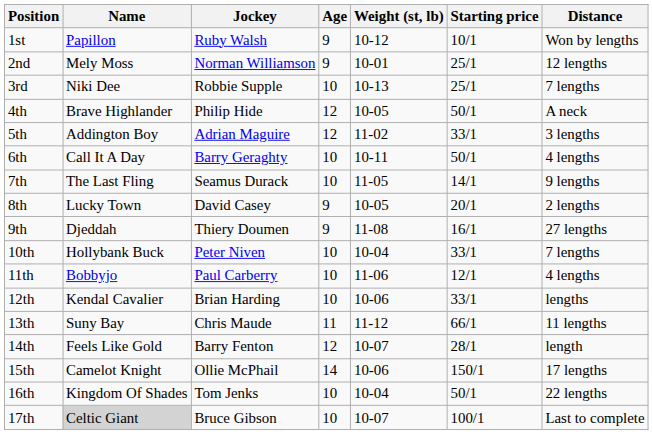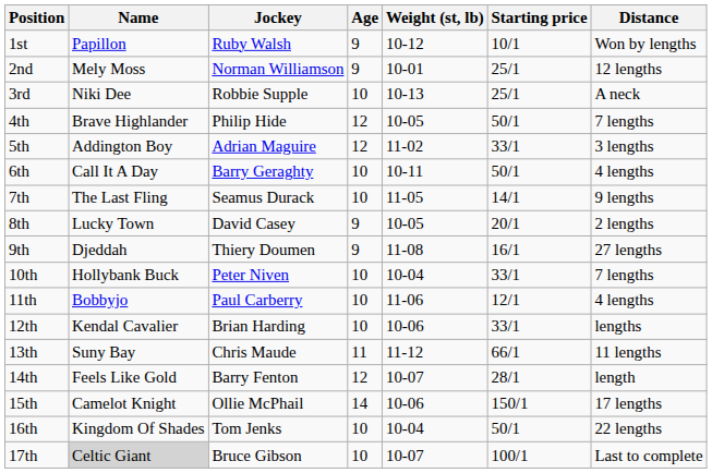3rd | Distance: 7 lengths -> A neck
4th | Distance: A neck -> 7 lengths
